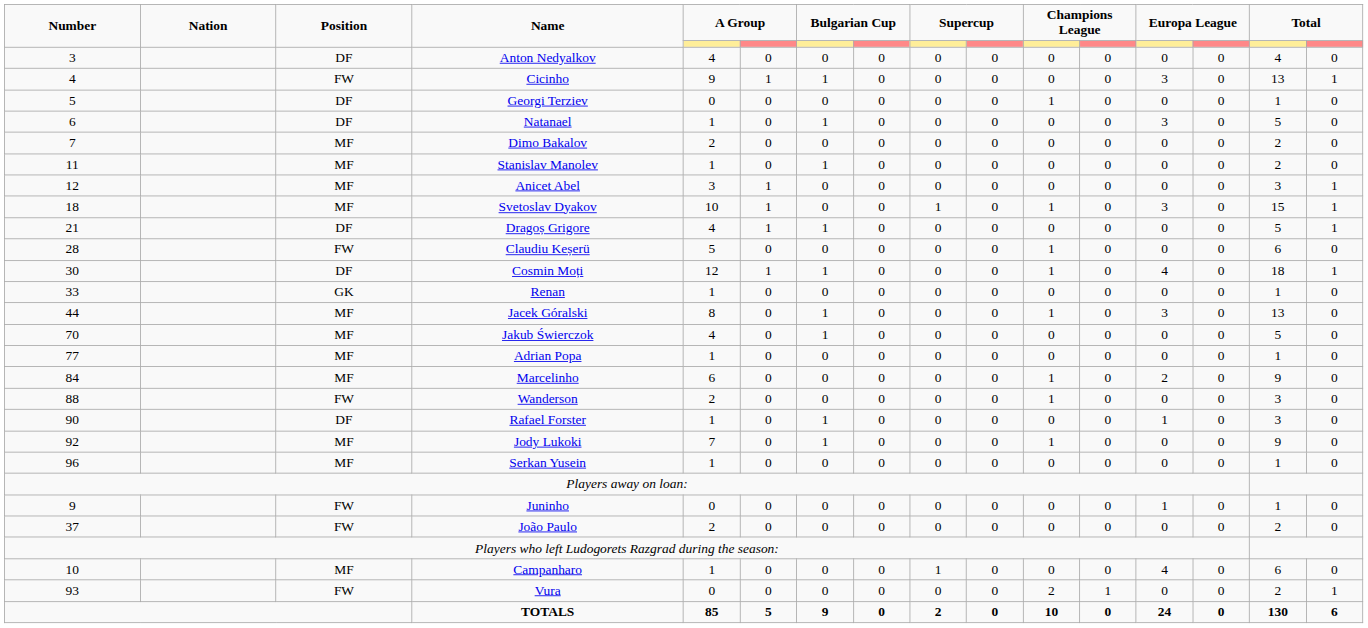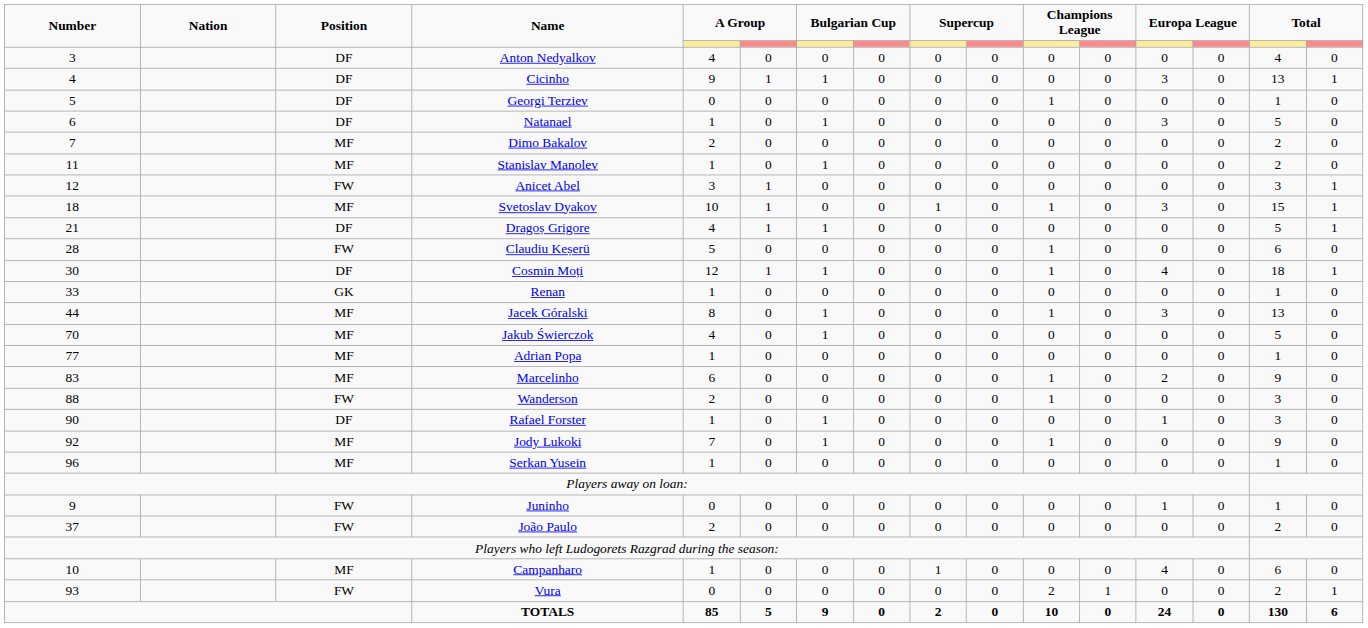Cicinho | Position: FW -> DF
Anicet Abel | Position: MF -> FW
Marcelinho | Number: 84 -> 83
